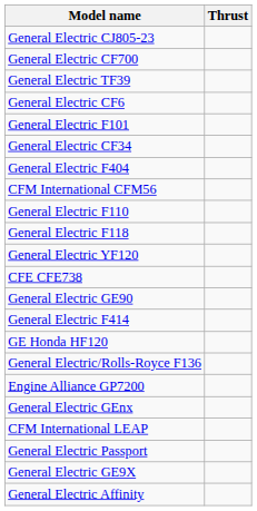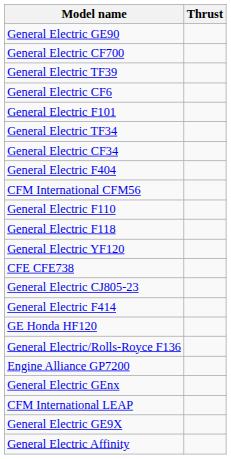rows swapped: General Electric CJ805-23 <-> General Electric GE90
+ row: General Electric TF34
- row: General Electric Passport
